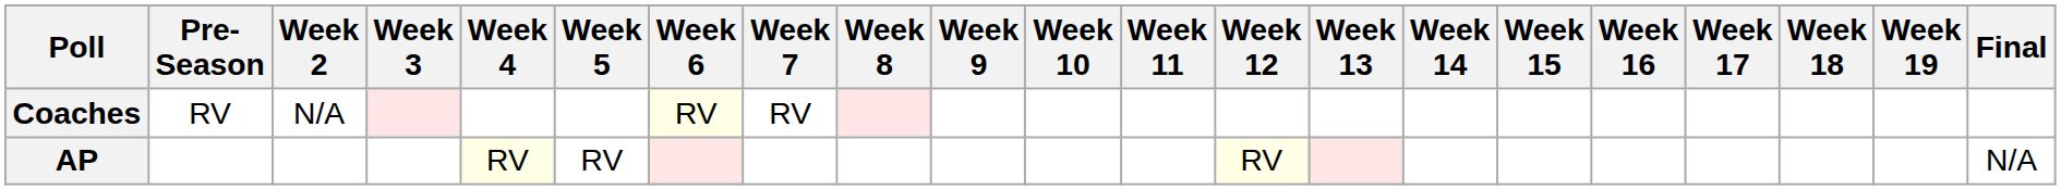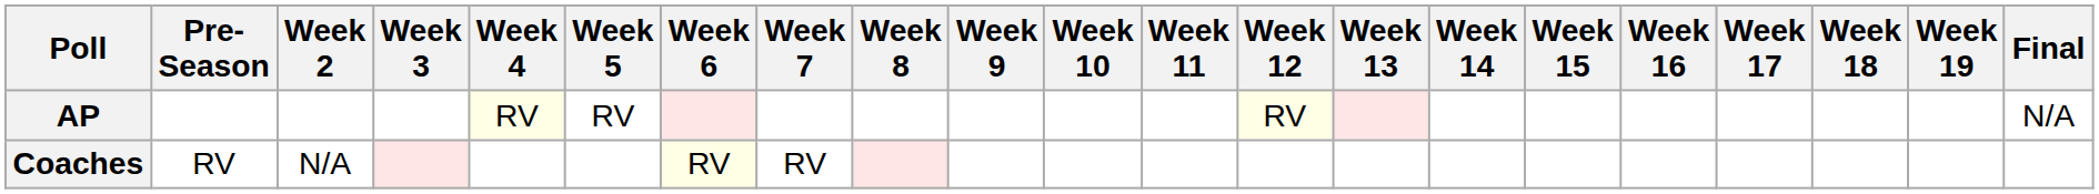rows swapped: AP <-> Coaches
